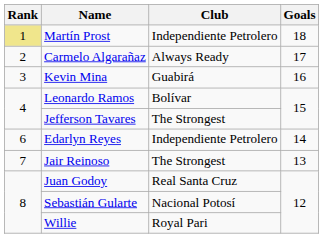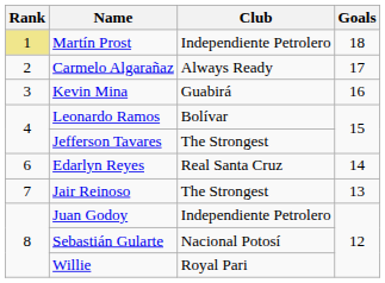Edarlyn Reyes | Club: Independiente Petrolero -> Real Santa Cruz
Juan Godoy | Club: Real Santa Cruz -> Independiente Petrolero
